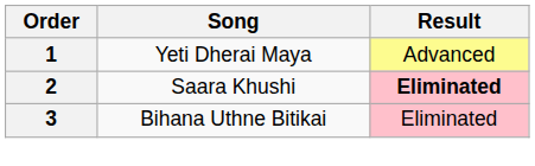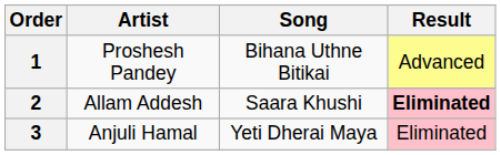+ column: Artist | Proshesh Pandey | Allam Addesh | Anjuli Hamal
1 | Song: Yeti Dherai Maya -> Bihana Uthne Bitikai
3 | Song: Bihana Uthne Bitikai -> Yeti Dherai Maya
